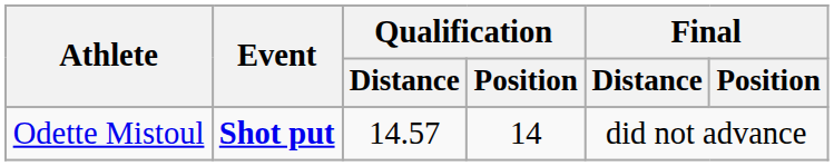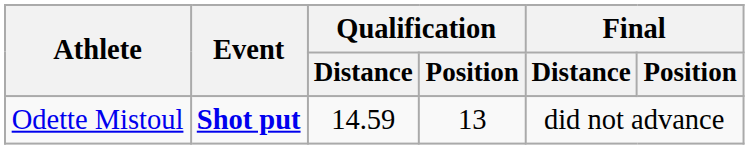Odette Mistoul | Qualification / Distance: 14.57 -> 14.59
Odette Mistoul | Qualification / Position: 14 -> 13
